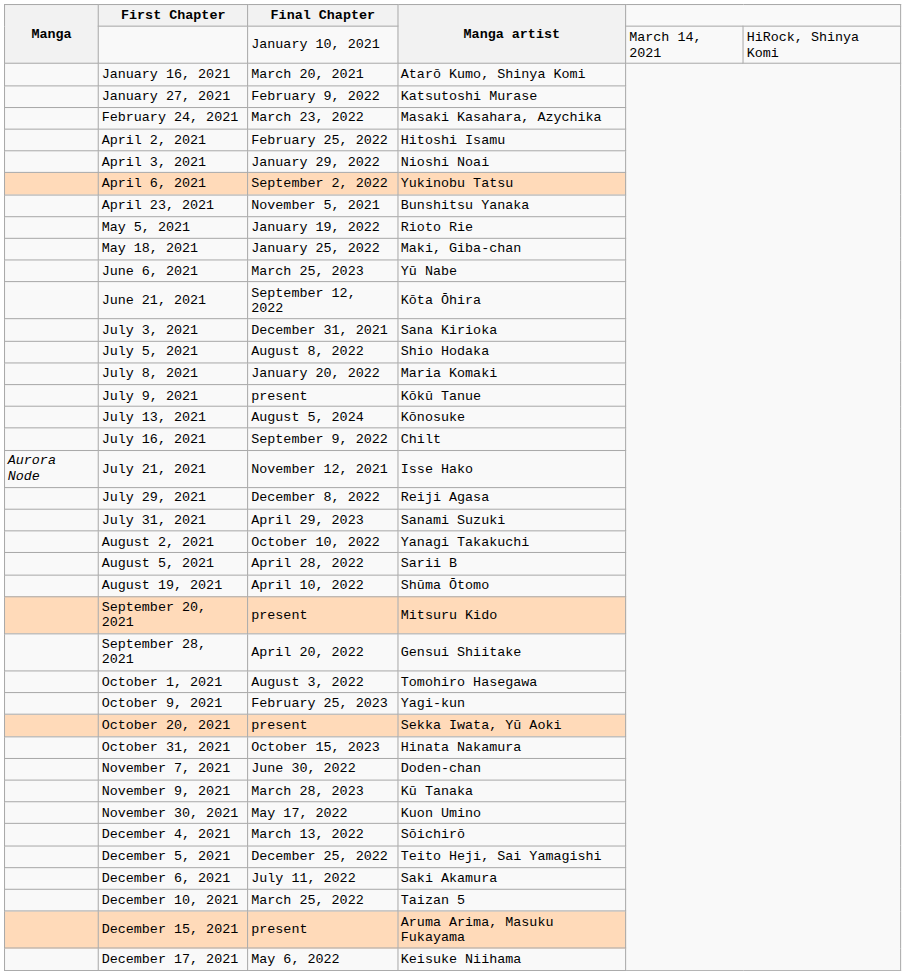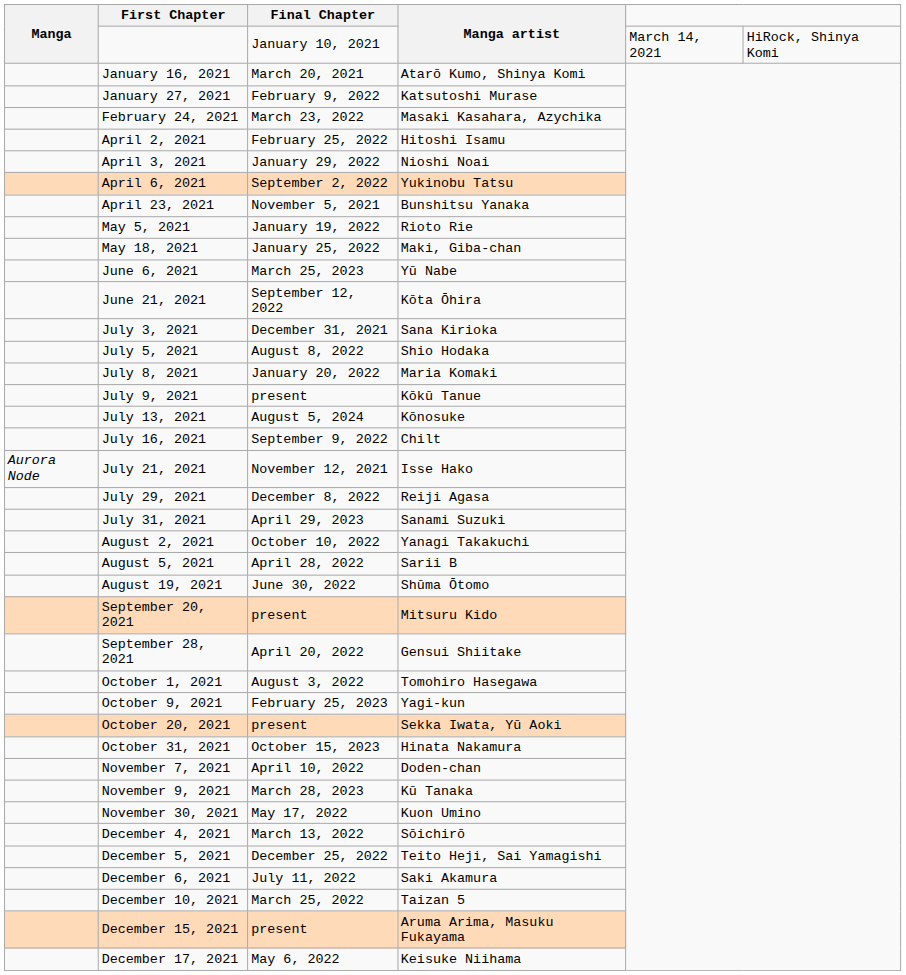August 19, 2021 | Final Chapter: April 10, 2022 -> June 30, 2022
November 7, 2021 | Final Chapter: June 30, 2022 -> April 10, 2022
